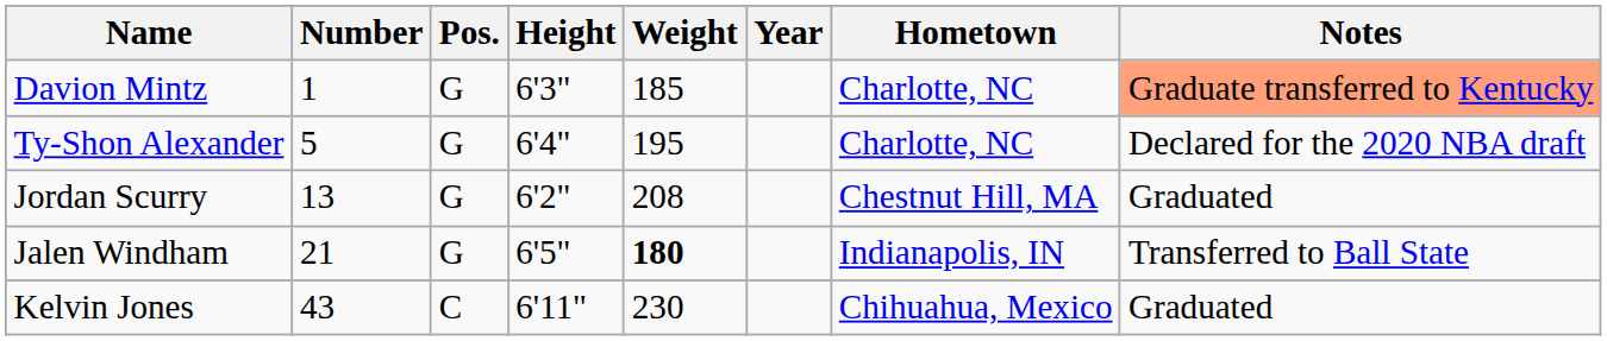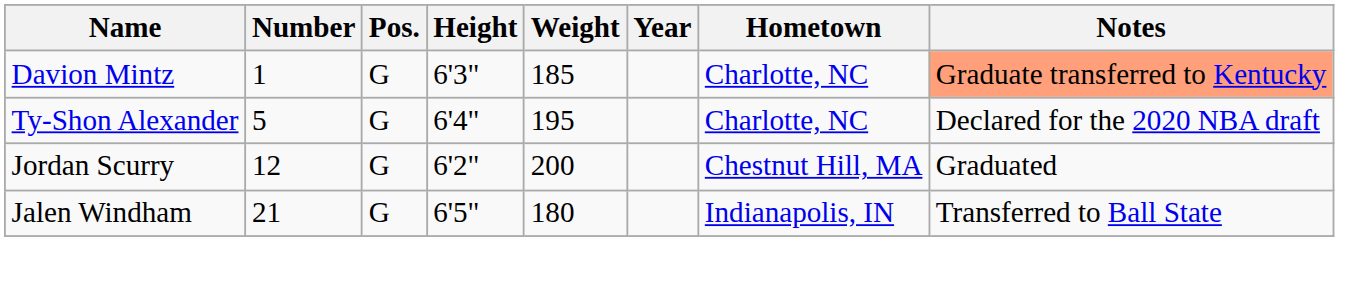Jordan Scurry | Number: 13 -> 12
Jordan Scurry | Weight: 208 -> 200
Jalen Windham | Weight: bold -> normal
- row: Kelvin Jones | 43 | C | 6'11" | 230 | Chihuahua, Mexico | Graduated
